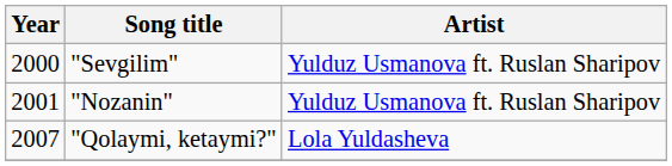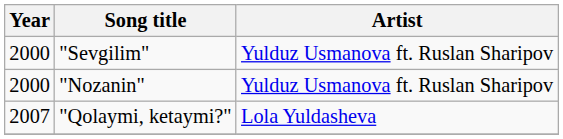"Nozanin" | Year: 2001 -> 2000
